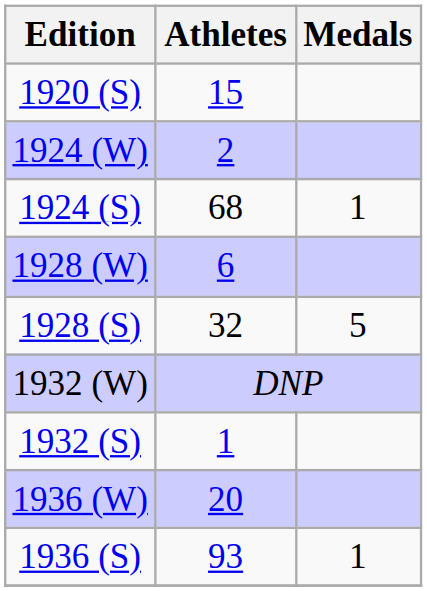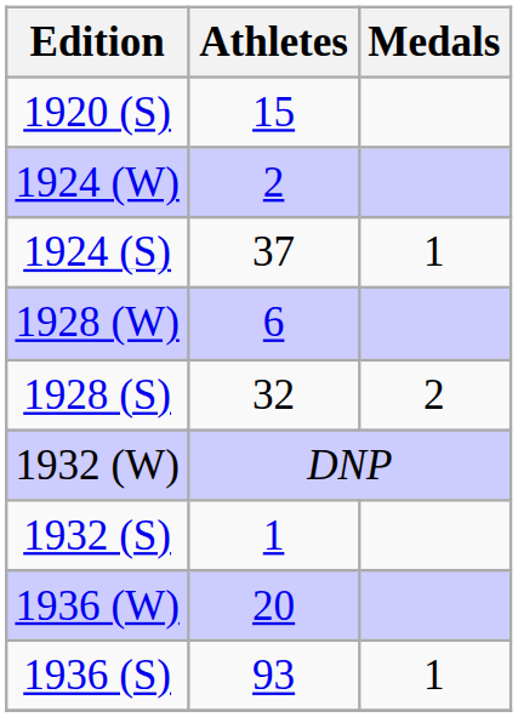1924 (S) | Athletes: 68 -> 37
1928 (S) | Medals: 5 -> 2
